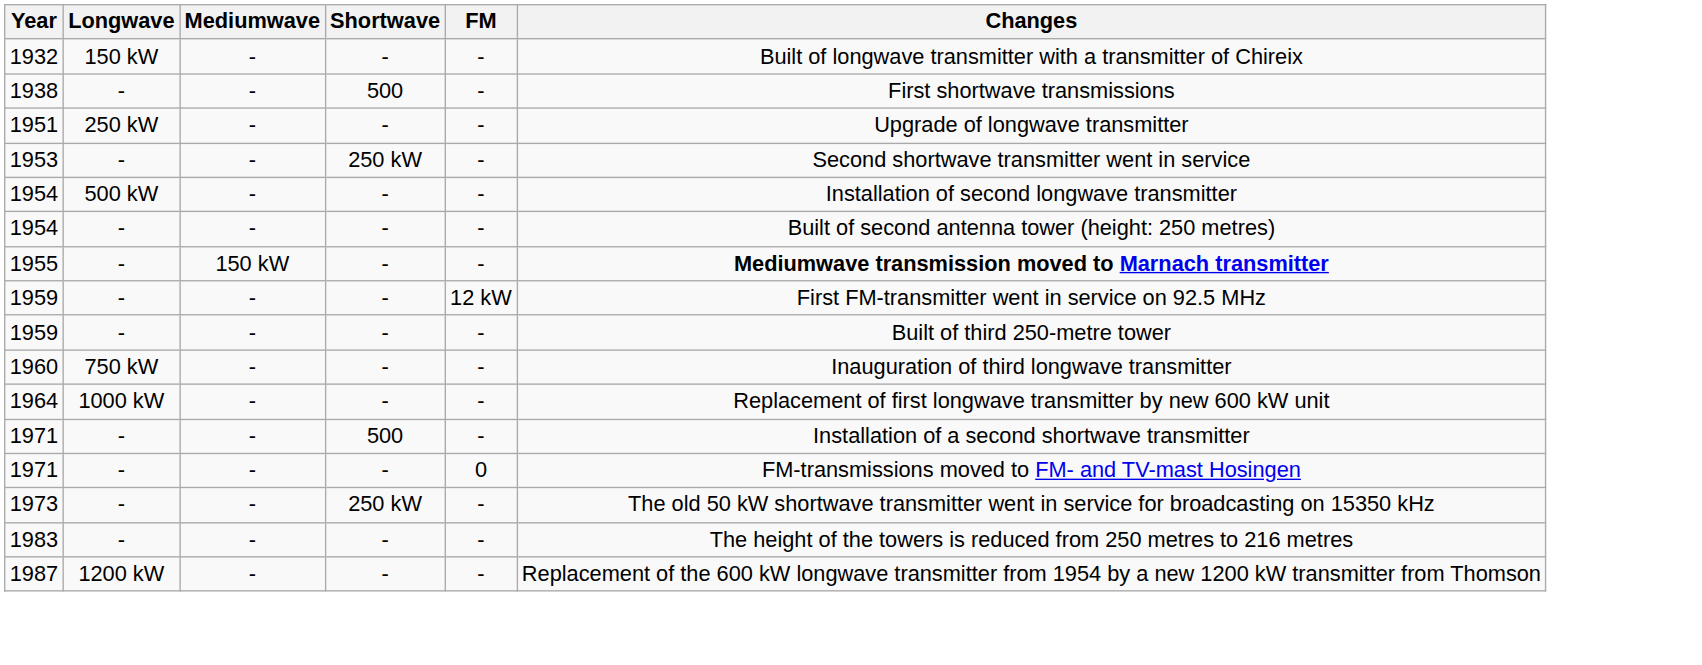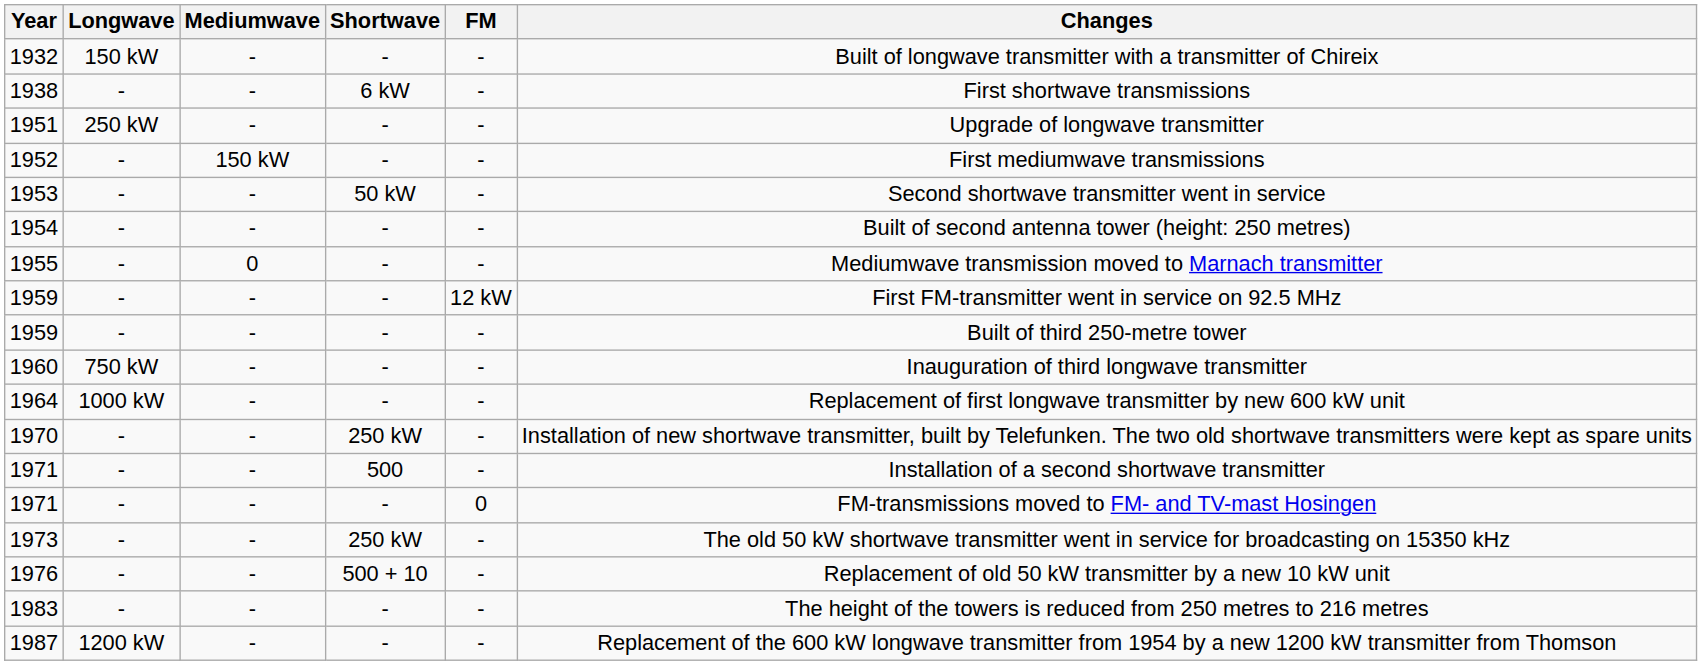1938 | Shortwave: 500 -> 6 kW
+ row: 1952 | - | 150 kW | - | - | First mediumwave transmissions
1953 | Shortwave: 250 kW -> 50 kW
- row: 1954 | 500 kW | - | - | - | Installation of second longwave transmitter
1955 | Mediumwave: 150 kW -> 0
1955 | Changes: bold -> normal
+ row: 1970 | - | - | 250 kW | - | Installation of new shortwave transmitter, built by Telefunken. The two old shortwave transmitters were kept as spare units
+ row: 1976 | - | - | 500 + 10 | - | Replacement of old 50 kW transmitter by a new 10 kW unit
